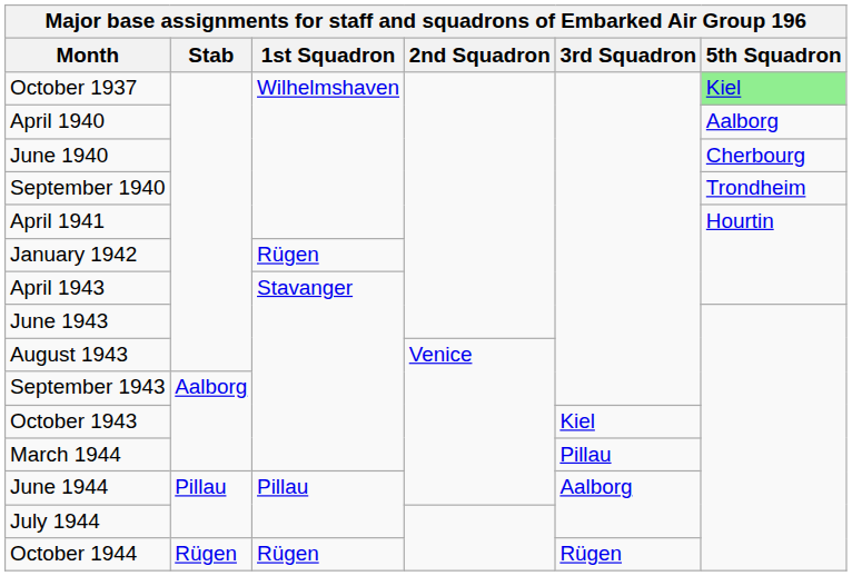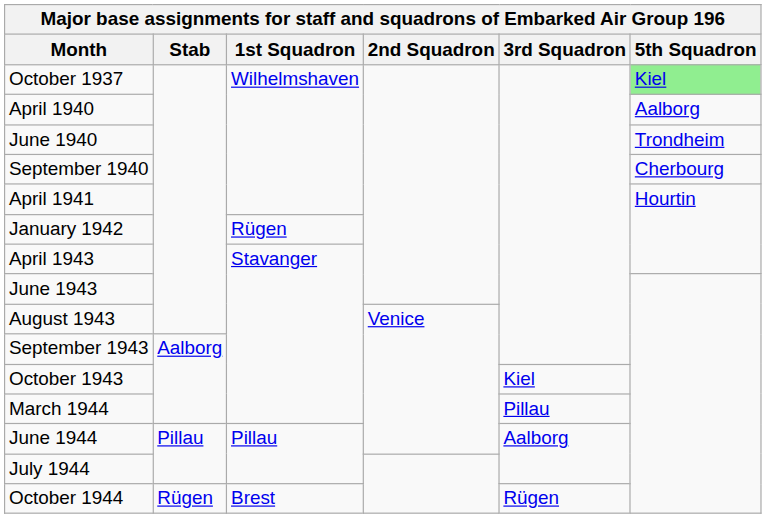June 1940 | 5th Squadron: Cherbourg -> Trondheim
September 1940 | 5th Squadron: Trondheim -> Cherbourg
October 1944 | 1st Squadron: Rügen -> Brest
